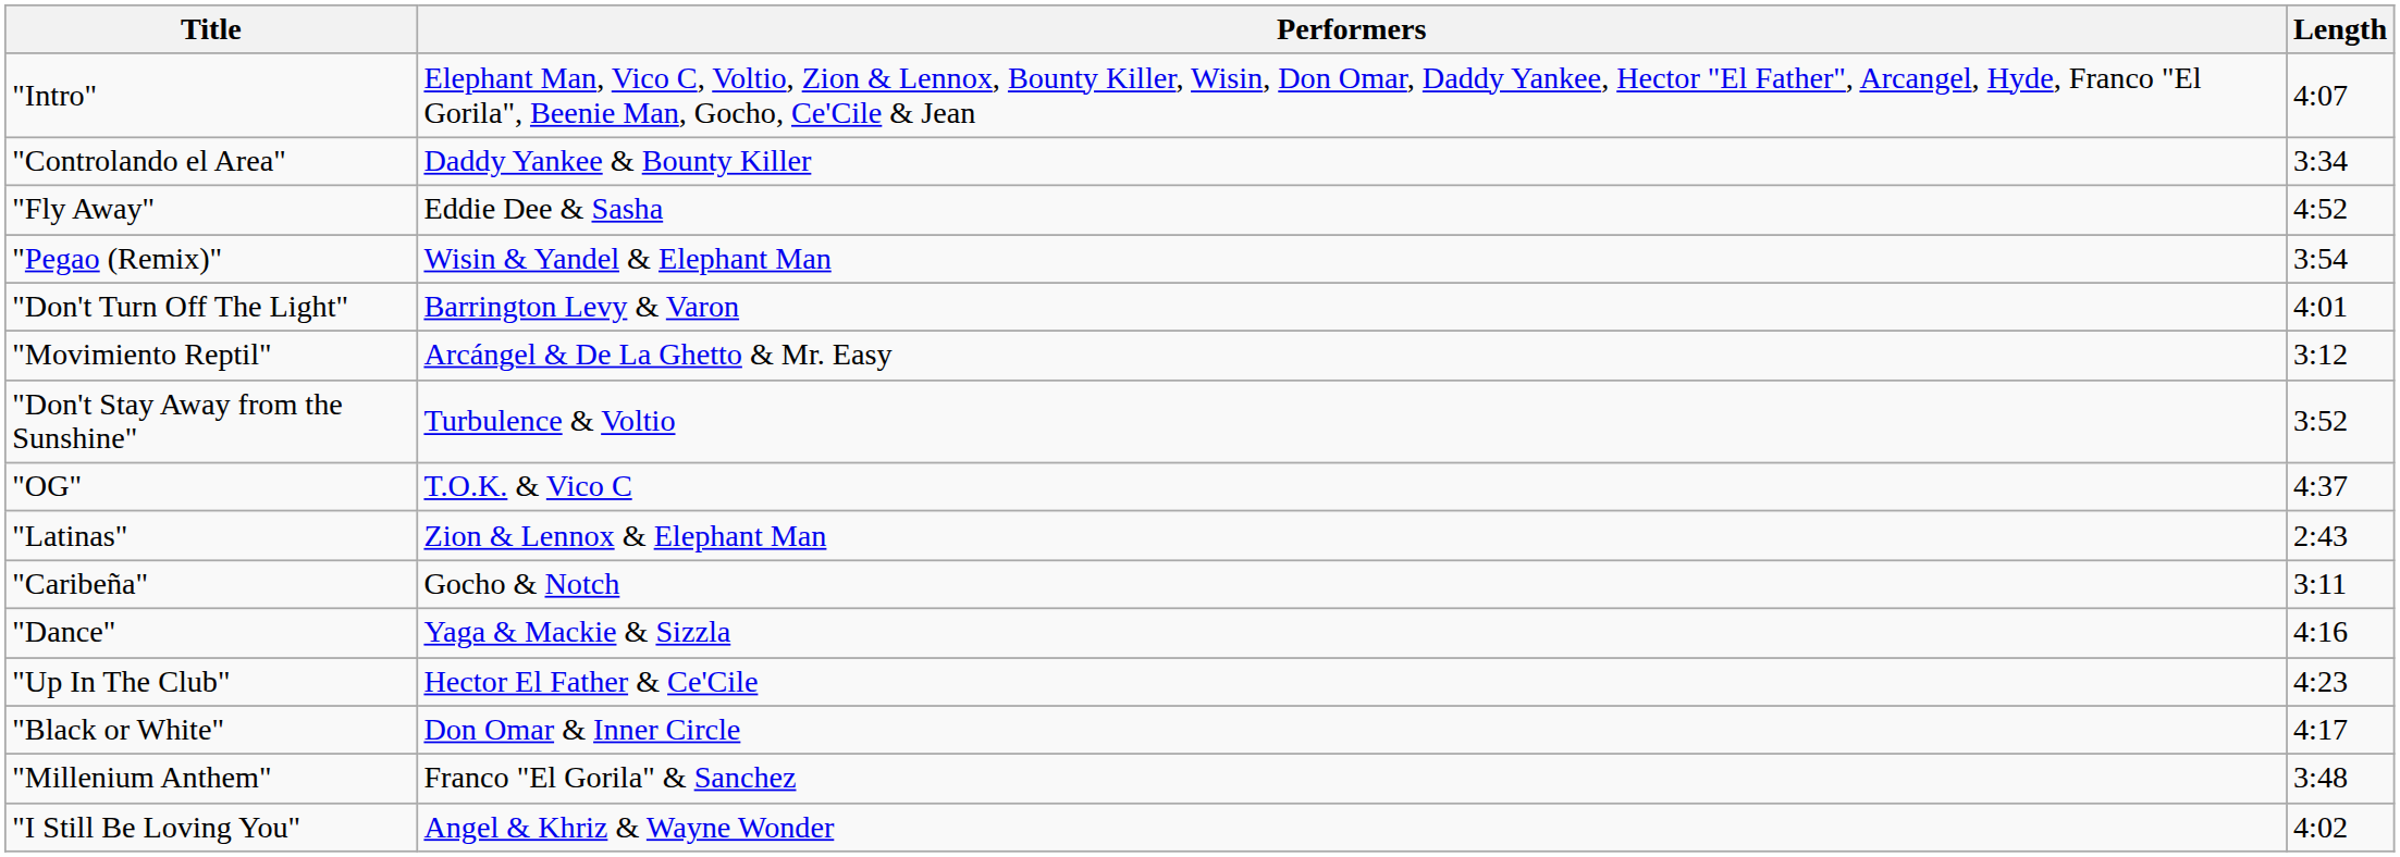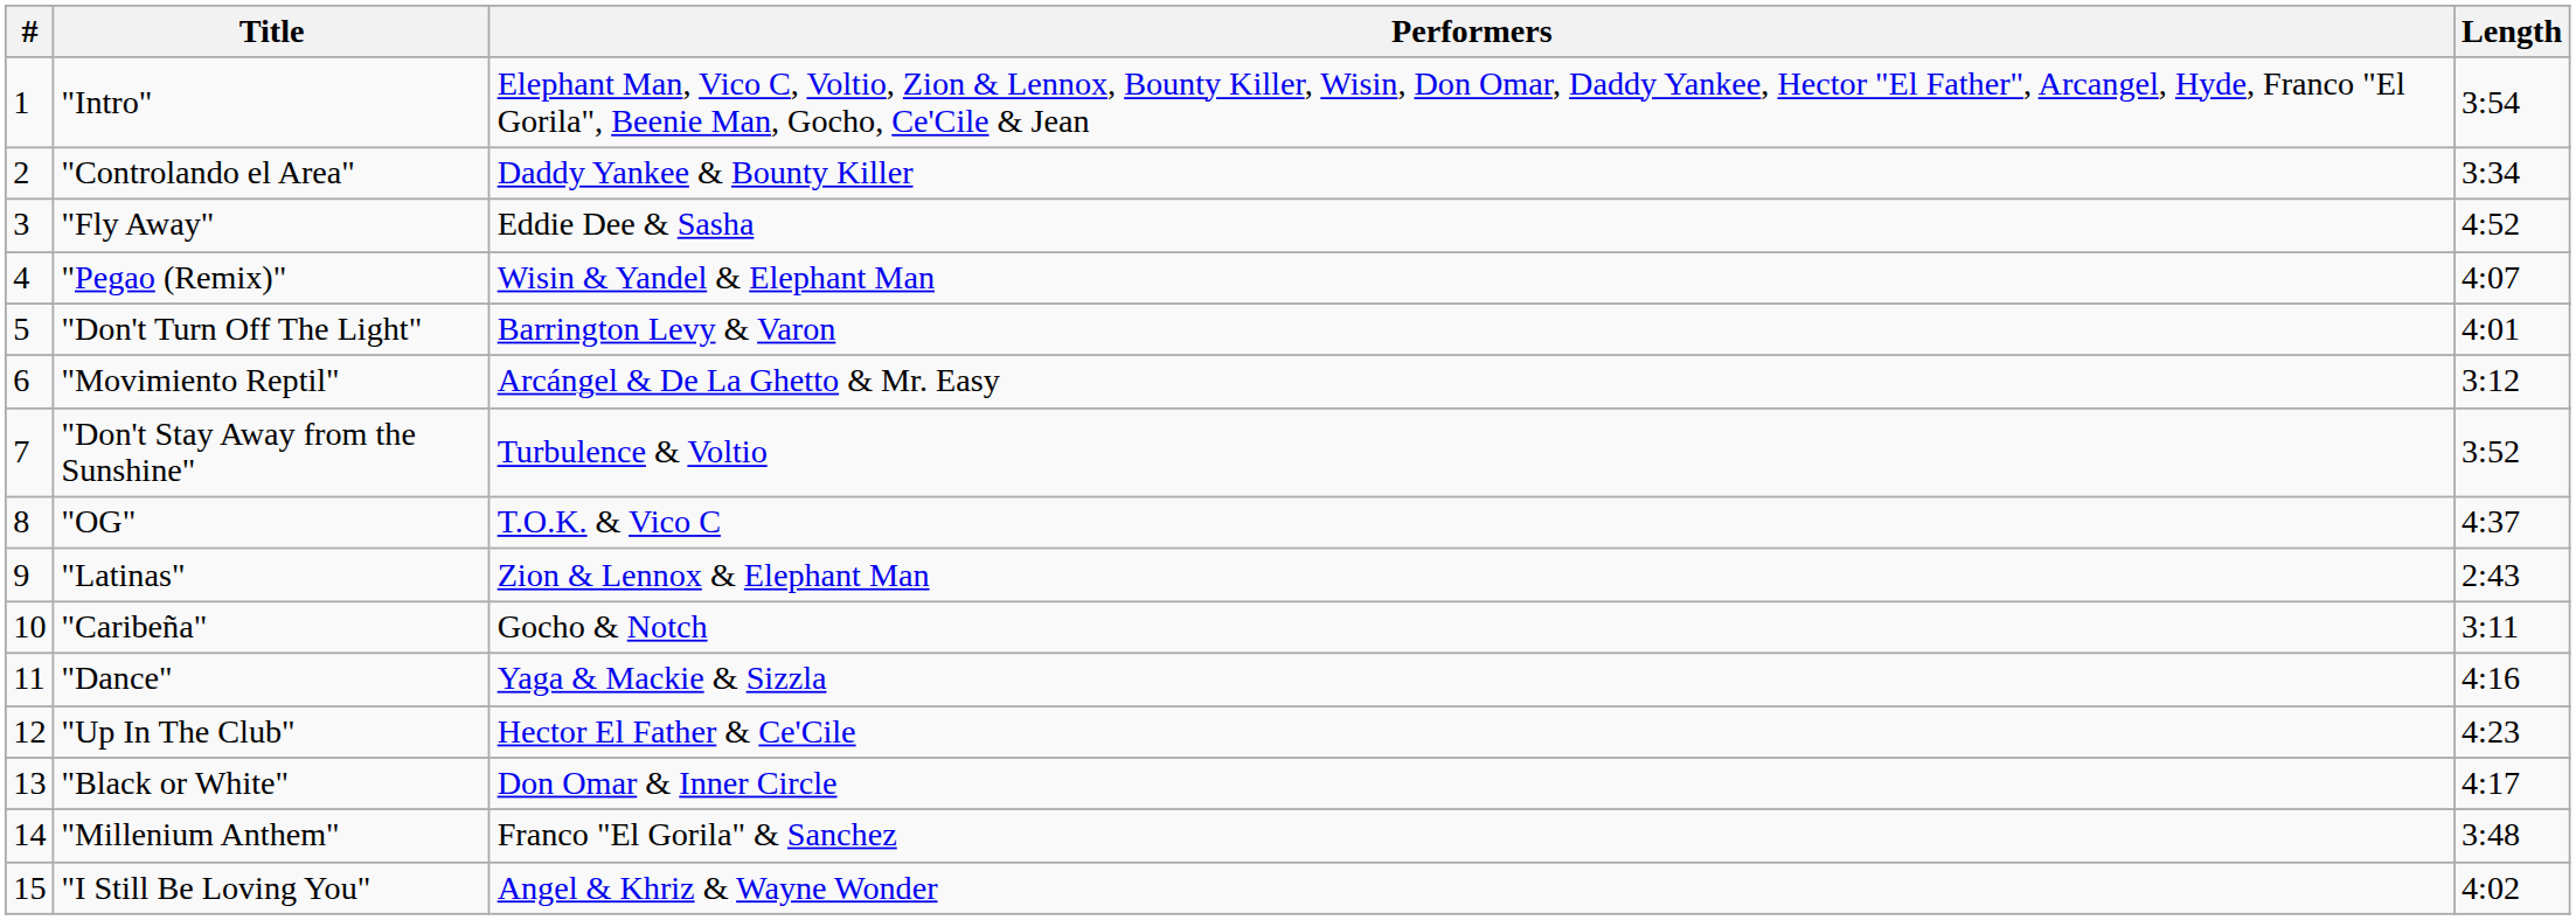+ column: # | 1 | 2 | 3 | 4 | 5 | 6 | 7 | 8 | 9 | 10 | 11 | 12 | 13 | 14 | 15
"Intro" | Length: 4:07 -> 3:54
"Pegao (Remix)" | Length: 3:54 -> 4:07
